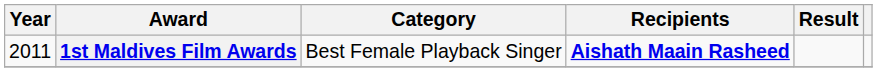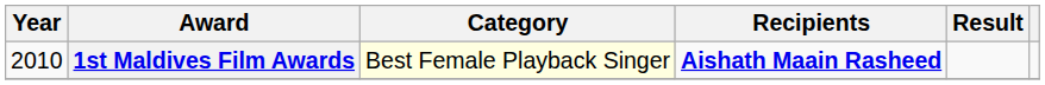1st Maldives Film Awards | Year: 2011 -> 2010
1st Maldives Film Awards | Category: no background -> lightyellow background
